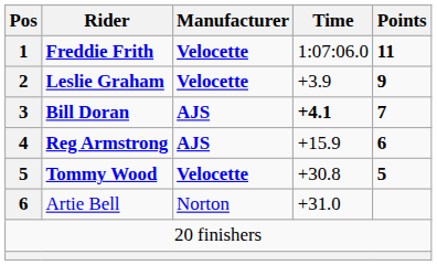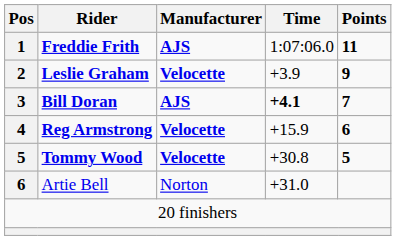Freddie Frith | Manufacturer: Velocette -> AJS
Reg Armstrong | Manufacturer: AJS -> Velocette
